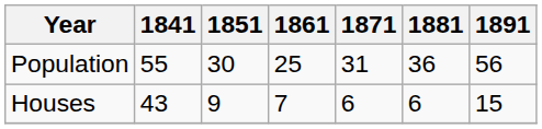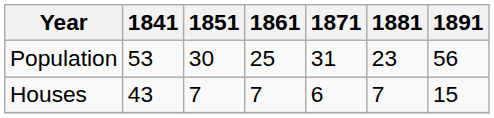Population | 1841: 55 -> 53
Population | 1881: 36 -> 23
Houses | 1851: 9 -> 7
Houses | 1881: 6 -> 7
